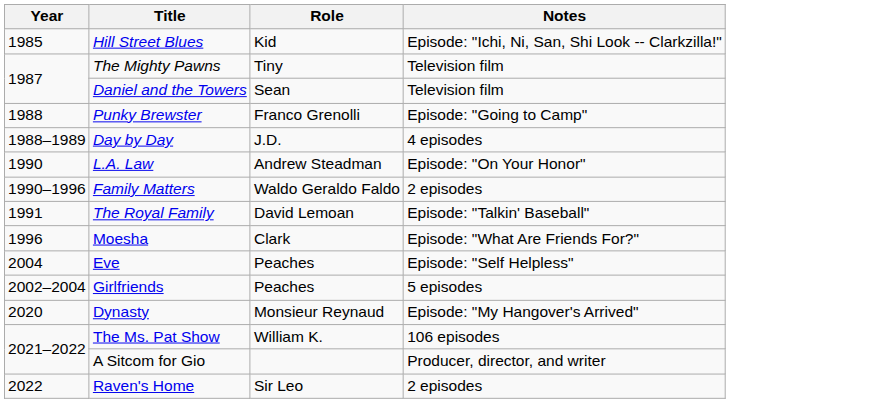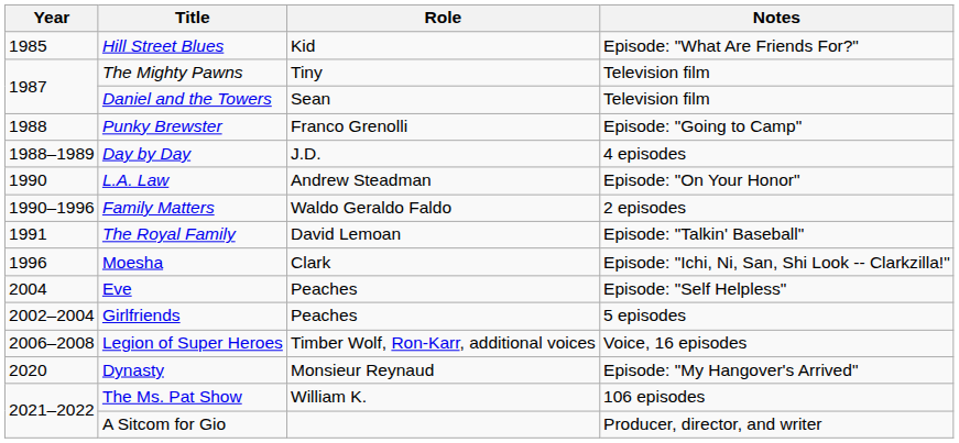Hill Street Blues | Notes: Episode: "Ichi, Ni, San, Shi Look -- Clarkzilla!" -> Episode: "What Are Friends For?"
Moesha | Notes: Episode: "What Are Friends For?" -> Episode: "Ichi, Ni, San, Shi Look -- Clarkzilla!"
+ row: 2006–2008 | Legion of Super Heroes | Timber Wolf, Ron-Karr, additional voices | Voice, 16 episodes
- row: 2022 | Raven's Home | Sir Leo | 2 episodes
